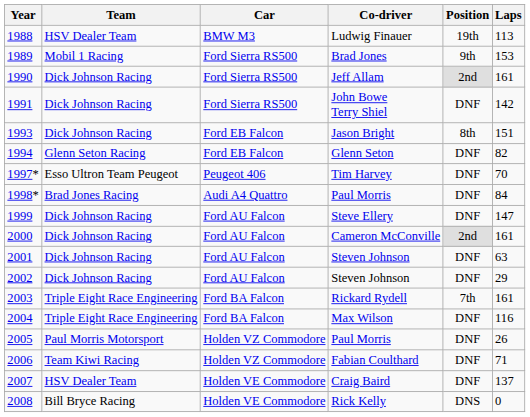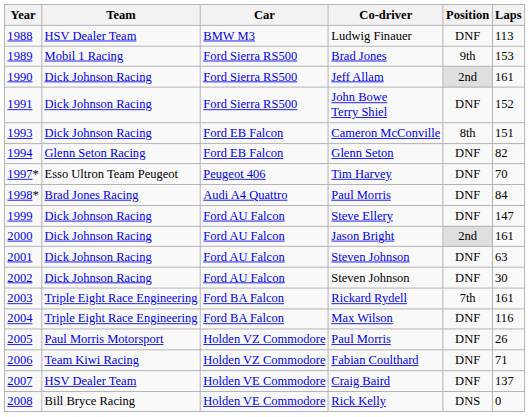1988 | Position: 19th -> DNF
1991 | Laps: 142 -> 152
1993 | Co-driver: Jason Bright -> Cameron McConville
2000 | Co-driver: Cameron McConville -> Jason Bright
2002 | Laps: 29 -> 30
